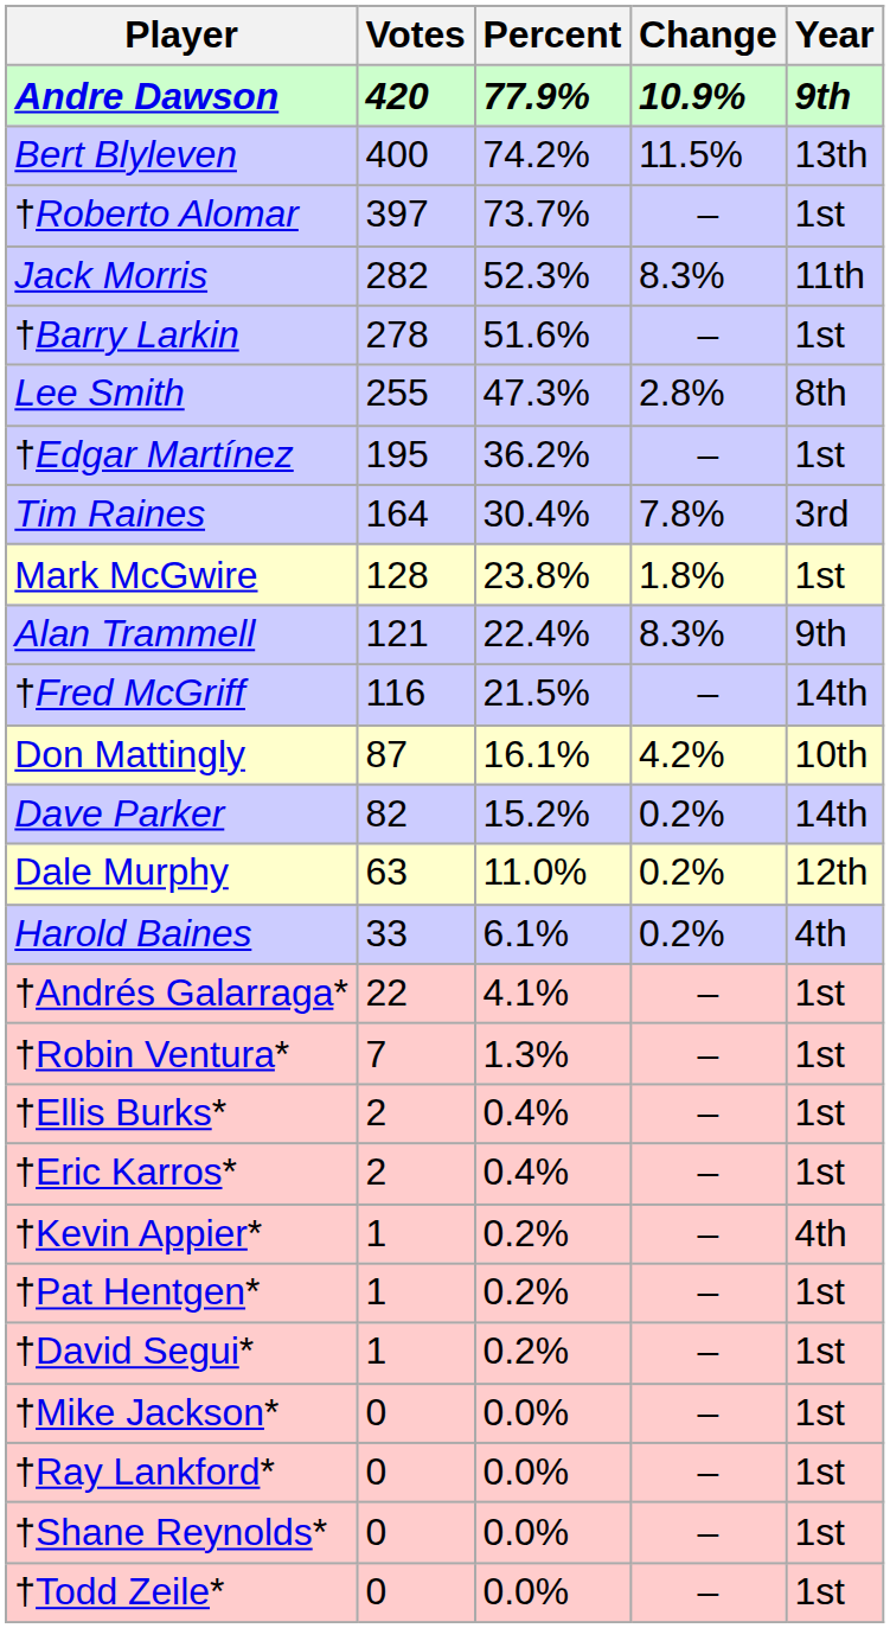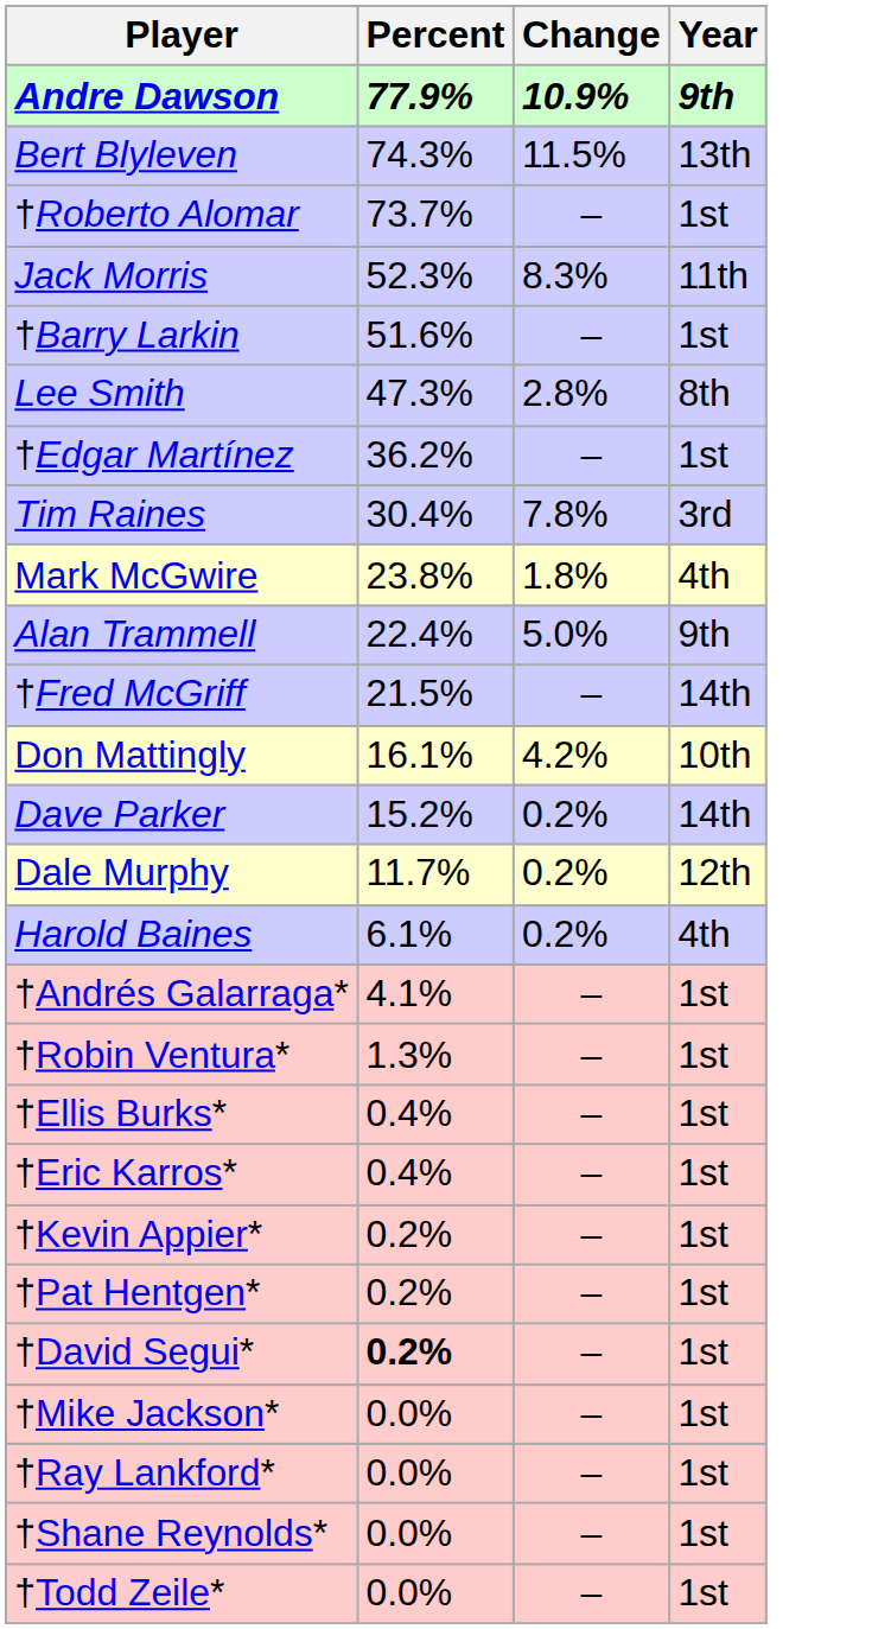- column: Votes | 420 | 400 | 397 | 282 | 278 | 255 | 195 | 164 | 128 | 121 | 116 | 87 | 82 | 63 | 33 | 22 | 7 | 2 | 2 | 1 | 1 | 1 | 0 | 0 | 0 | 0
Bert Blyleven | Percent: 74.2% -> 74.3%
Mark McGwire | Year: 1st -> 4th
Alan Trammell | Change: 8.3% -> 5.0%
Dale Murphy | Percent: 11.0% -> 11.7%
†Kevin Appier* | Year: 4th -> 1st
†David Segui* | Percent: normal -> bold
